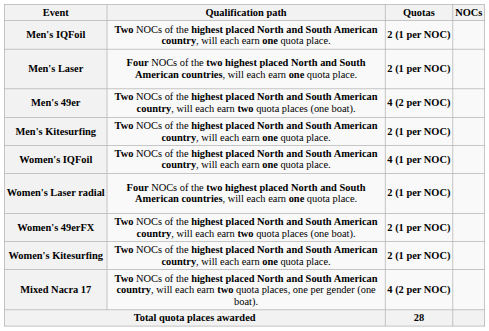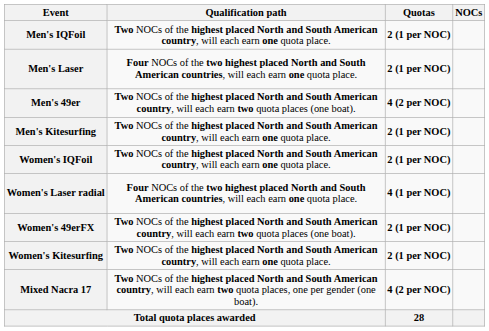Women's IQFoil | Quotas: 4 (1 per NOC) -> 2 (1 per NOC)
Women's Laser radial | Quotas: 2 (1 per NOC) -> 4 (1 per NOC)
